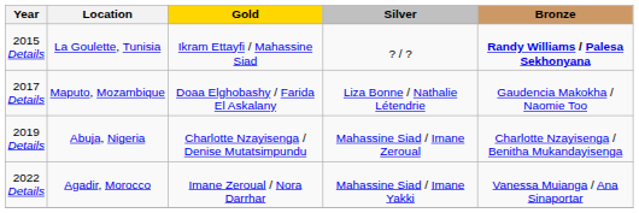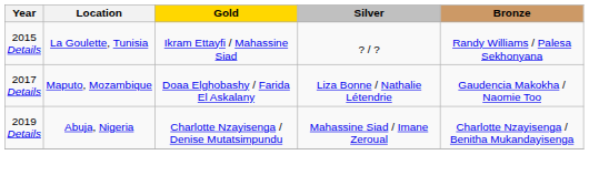2015 Details | Bronze: bold -> normal
- row: 2022 Details | Agadir, Morocco | Imane Zeroual / Nora Darrhar | Mahassine Siad / Imane Yakki | Vanessa Muianga / Ana Sinaportar
